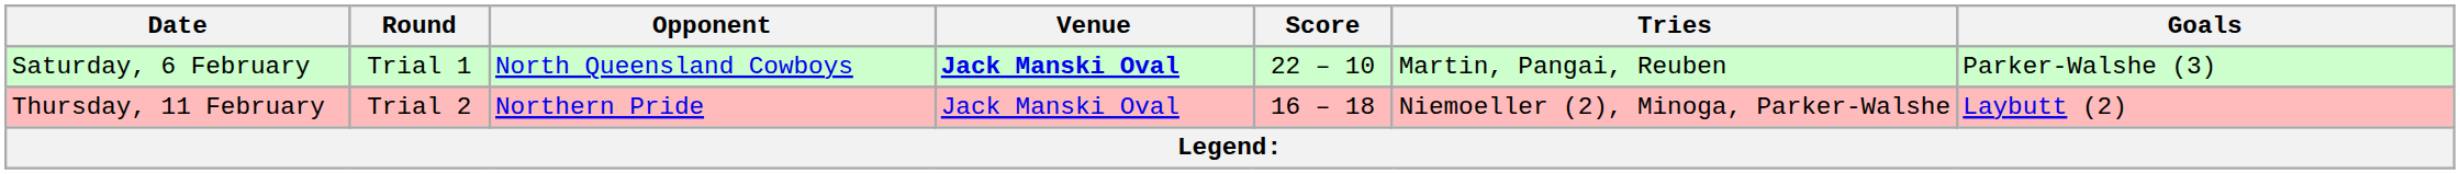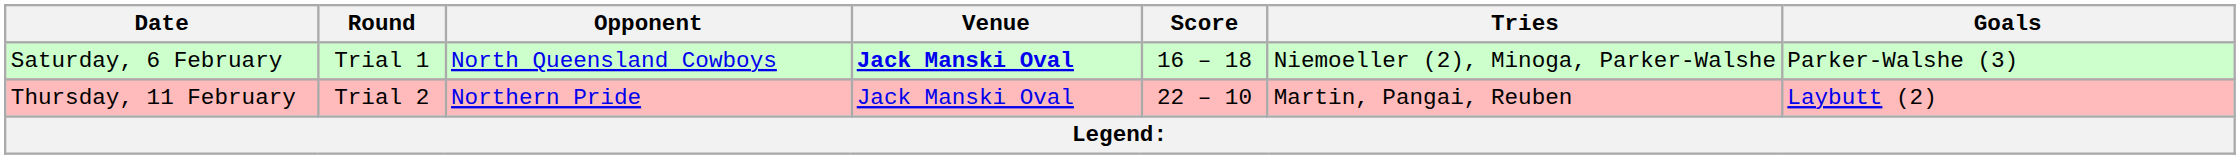Saturday, 6 February | Score: 22 – 10 -> 16 – 18
Saturday, 6 February | Tries: Martin, Pangai, Reuben -> Niemoeller (2), Minoga, Parker-Walshe
Thursday, 11 February | Score: 16 – 18 -> 22 – 10
Thursday, 11 February | Tries: Niemoeller (2), Minoga, Parker-Walshe -> Martin, Pangai, Reuben
